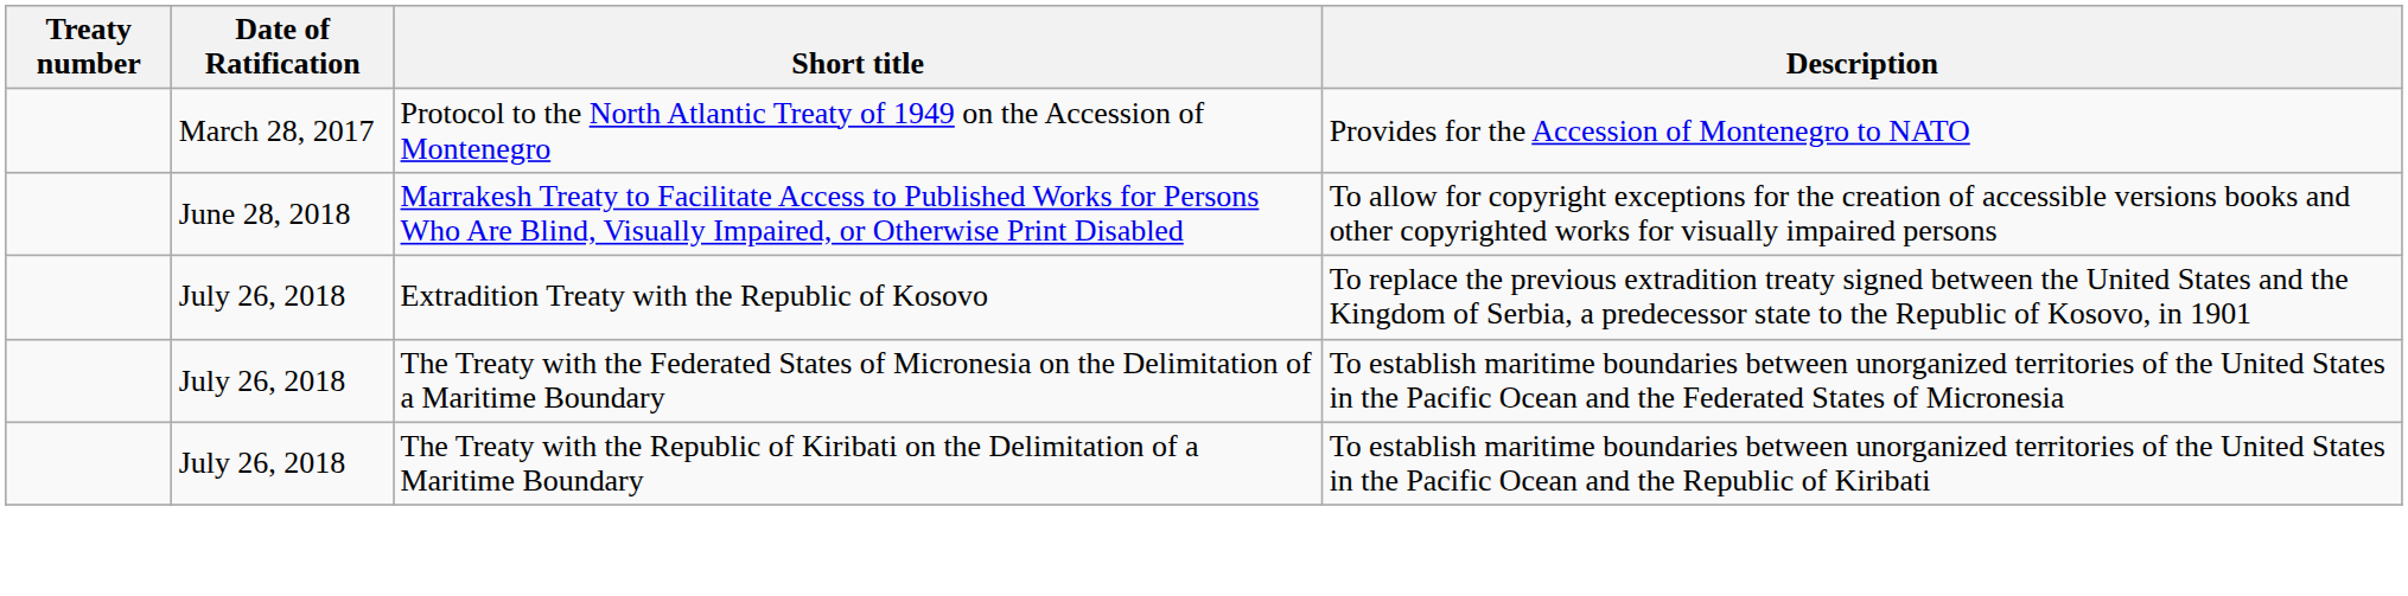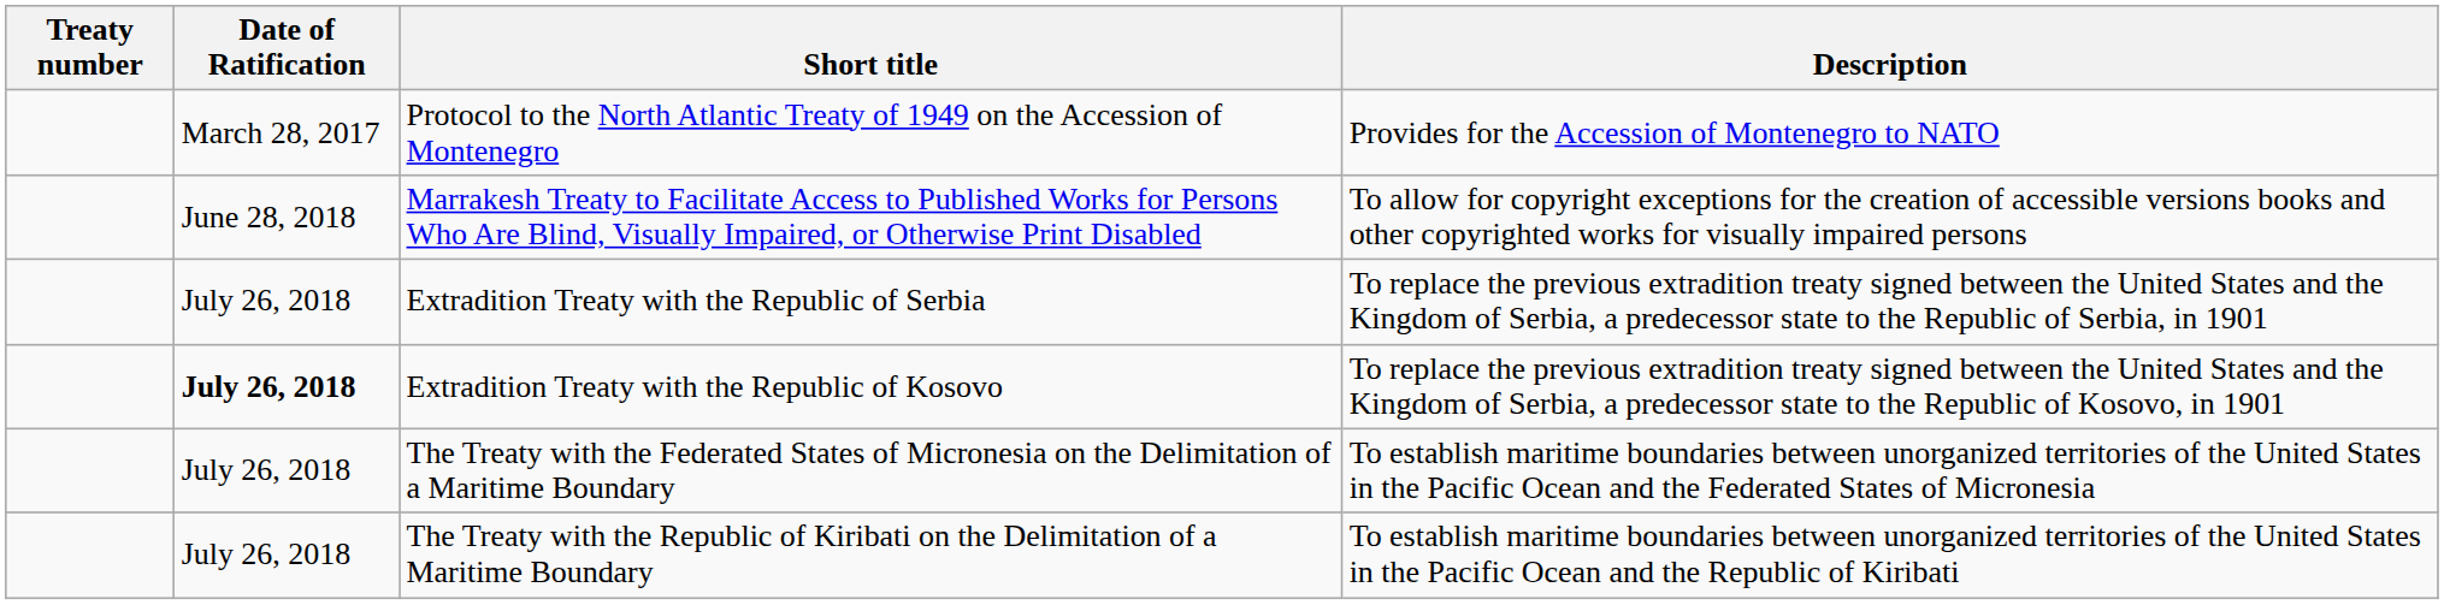+ row: July 26, 2018 | Extradition Treaty with the Republic of Serbia | To replace the previous extradition treaty signed between the United States and the Kingdom of Serbia, a predecessor state to the Republic of Serbia, in 1901
Extradition Treaty with the Republic of Kosovo | Date of Ratification: normal -> bold
